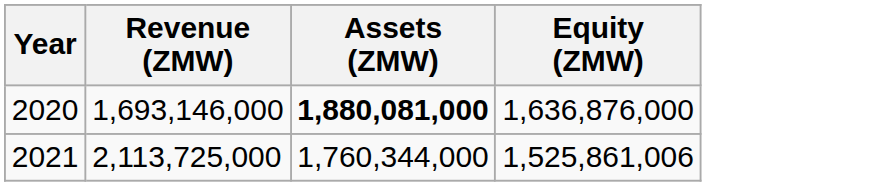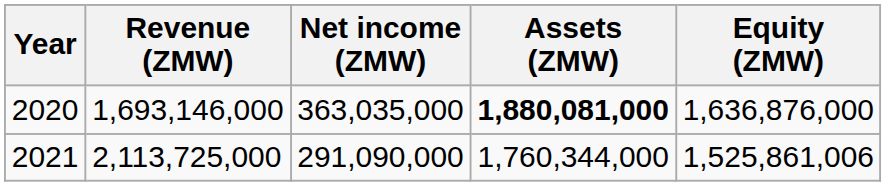+ column: Net income (ZMW) | 363,035,000 | 291,090,000
